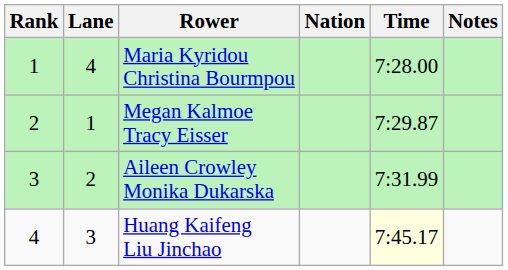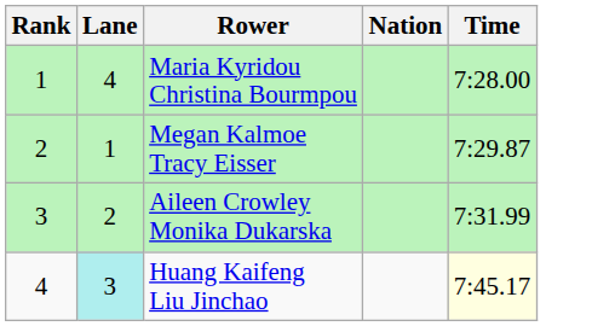- column: Notes
Huang Kaifeng Liu Jinchao | Lane: no background -> paleturquoise background
